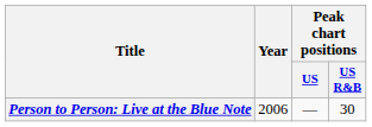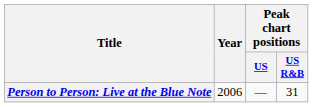Person to Person: Live at the Blue Note | Peak chart positions / US R&B: 30 -> 31
